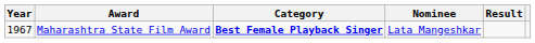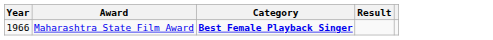- column: Nominee | Lata Mangeshkar
Maharashtra State Film Award | Year: 1967 -> 1966
